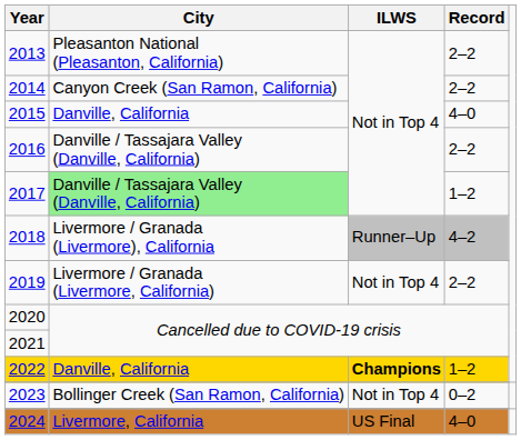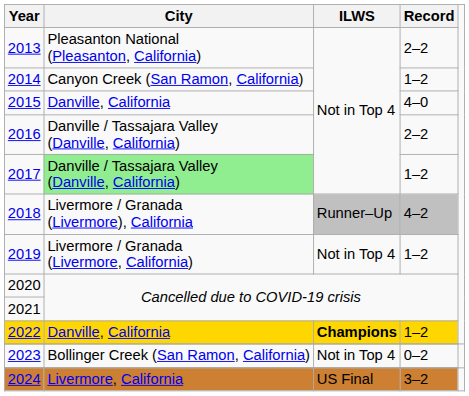2014 | Record: 2–2 -> 1–2
2019 | Record: 2–2 -> 1–2
2024 | Record: 4–0 -> 3–2
